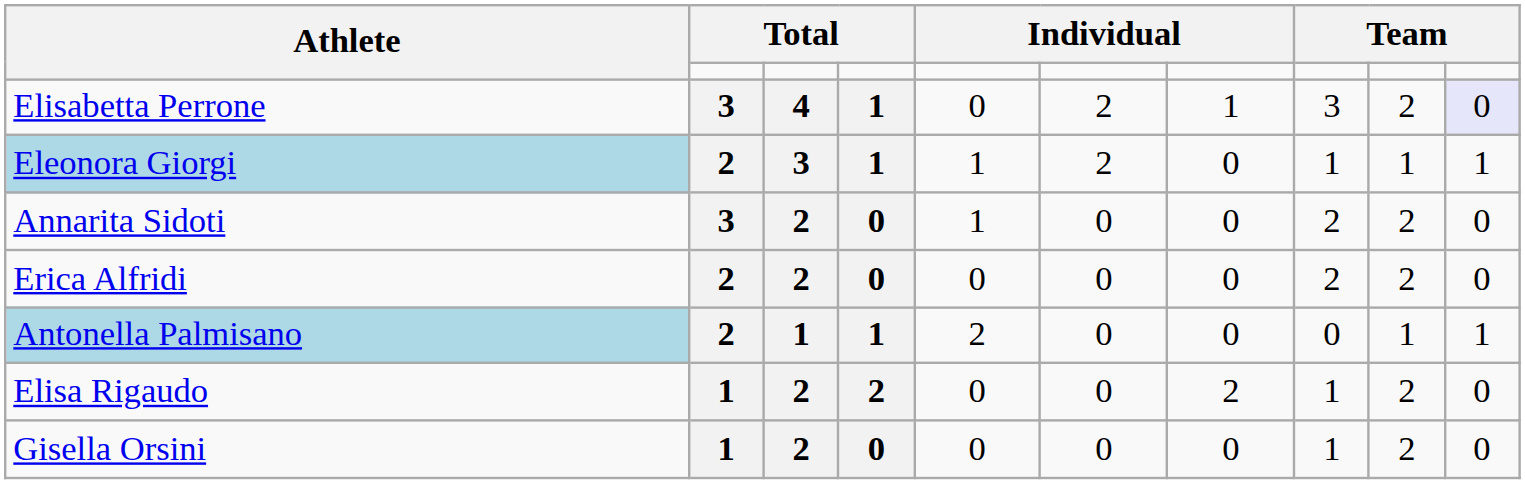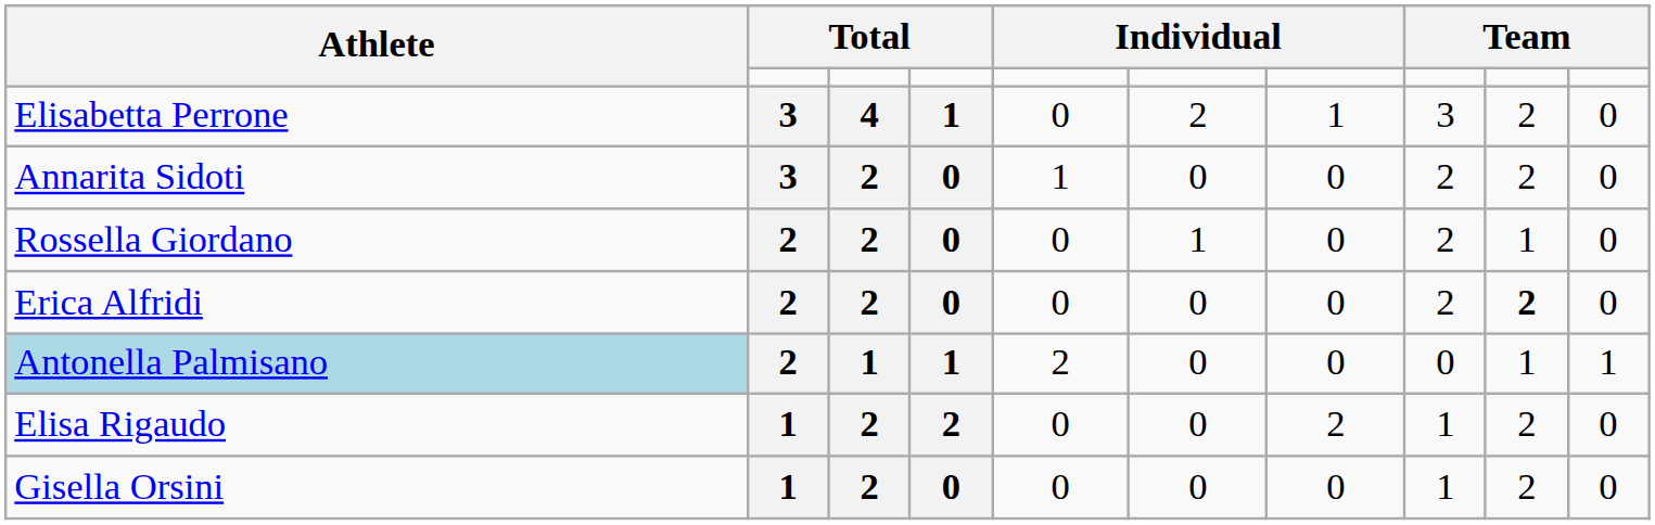Elisabetta Perrone | column 10: lavender background -> no background
- row: Eleonora Giorgi | 2 | 3 | 1 | 1 | 2 | 0 | 1 | 1 | 1
+ row: Rossella Giordano | 2 | 2 | 0 | 0 | 1 | 0 | 2 | 1 | 0
Erica Alfridi | column 9: normal -> bold
